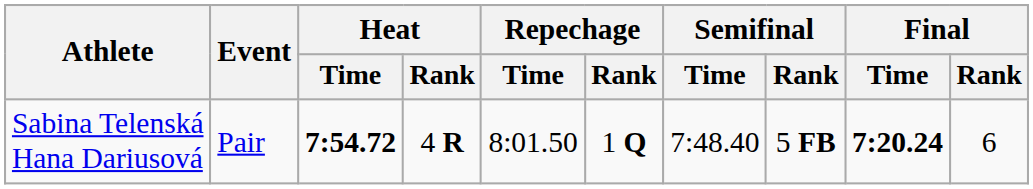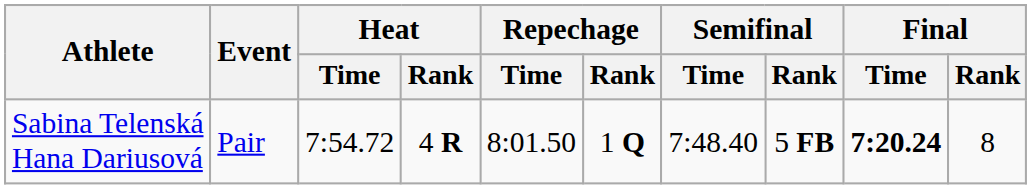Sabina Telenská Hana Dariusová | Heat / Time: bold -> normal
Sabina Telenská Hana Dariusová | Final / Rank: 6 -> 8
